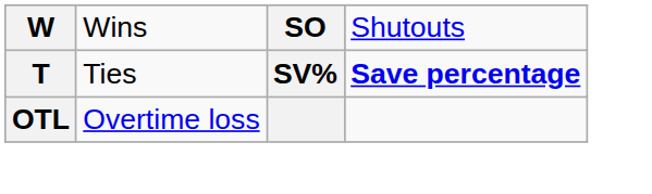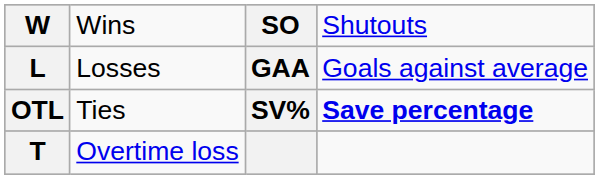+ row: L | Losses | GAA | Goals against average
Ties | column 1: T -> OTL
Overtime loss | column 1: OTL -> T
